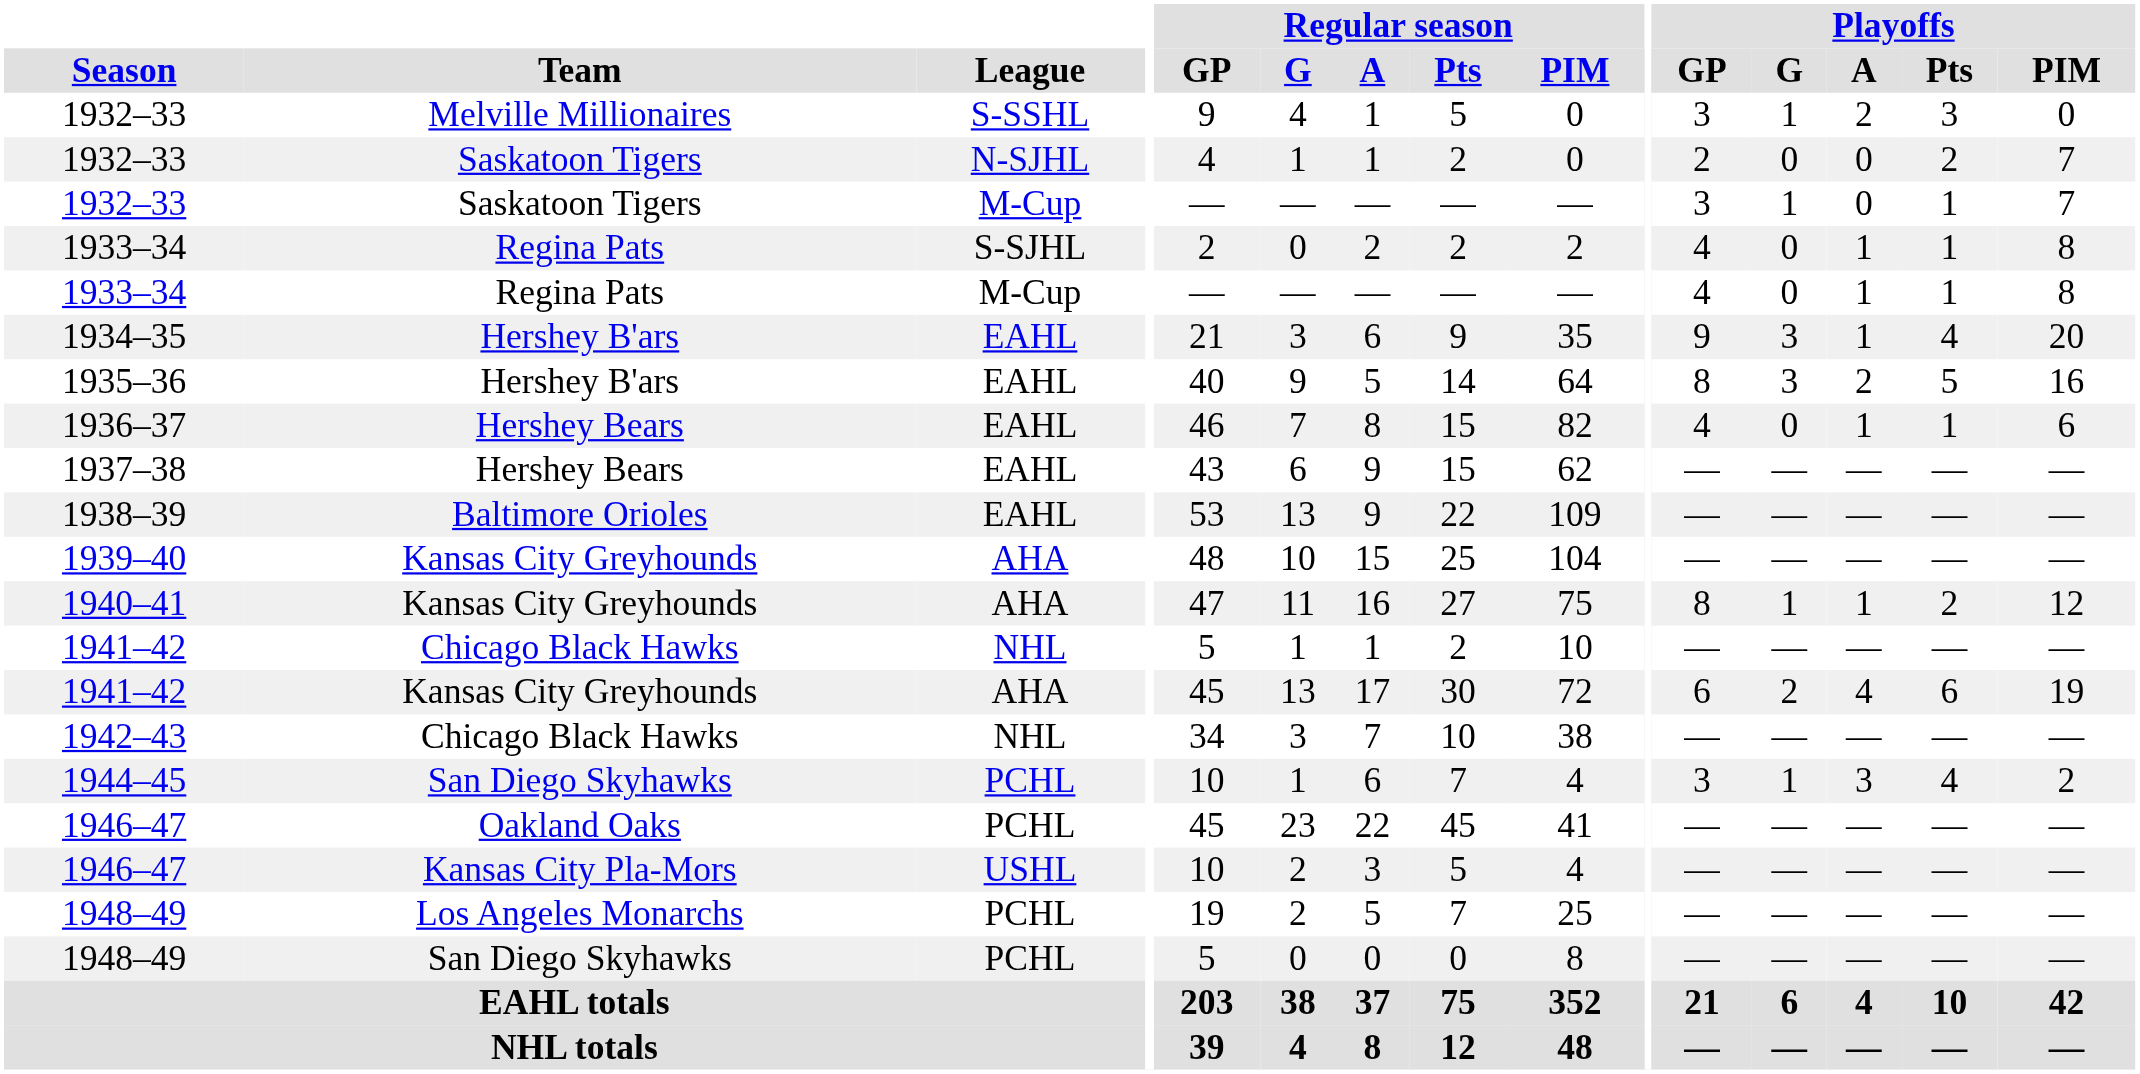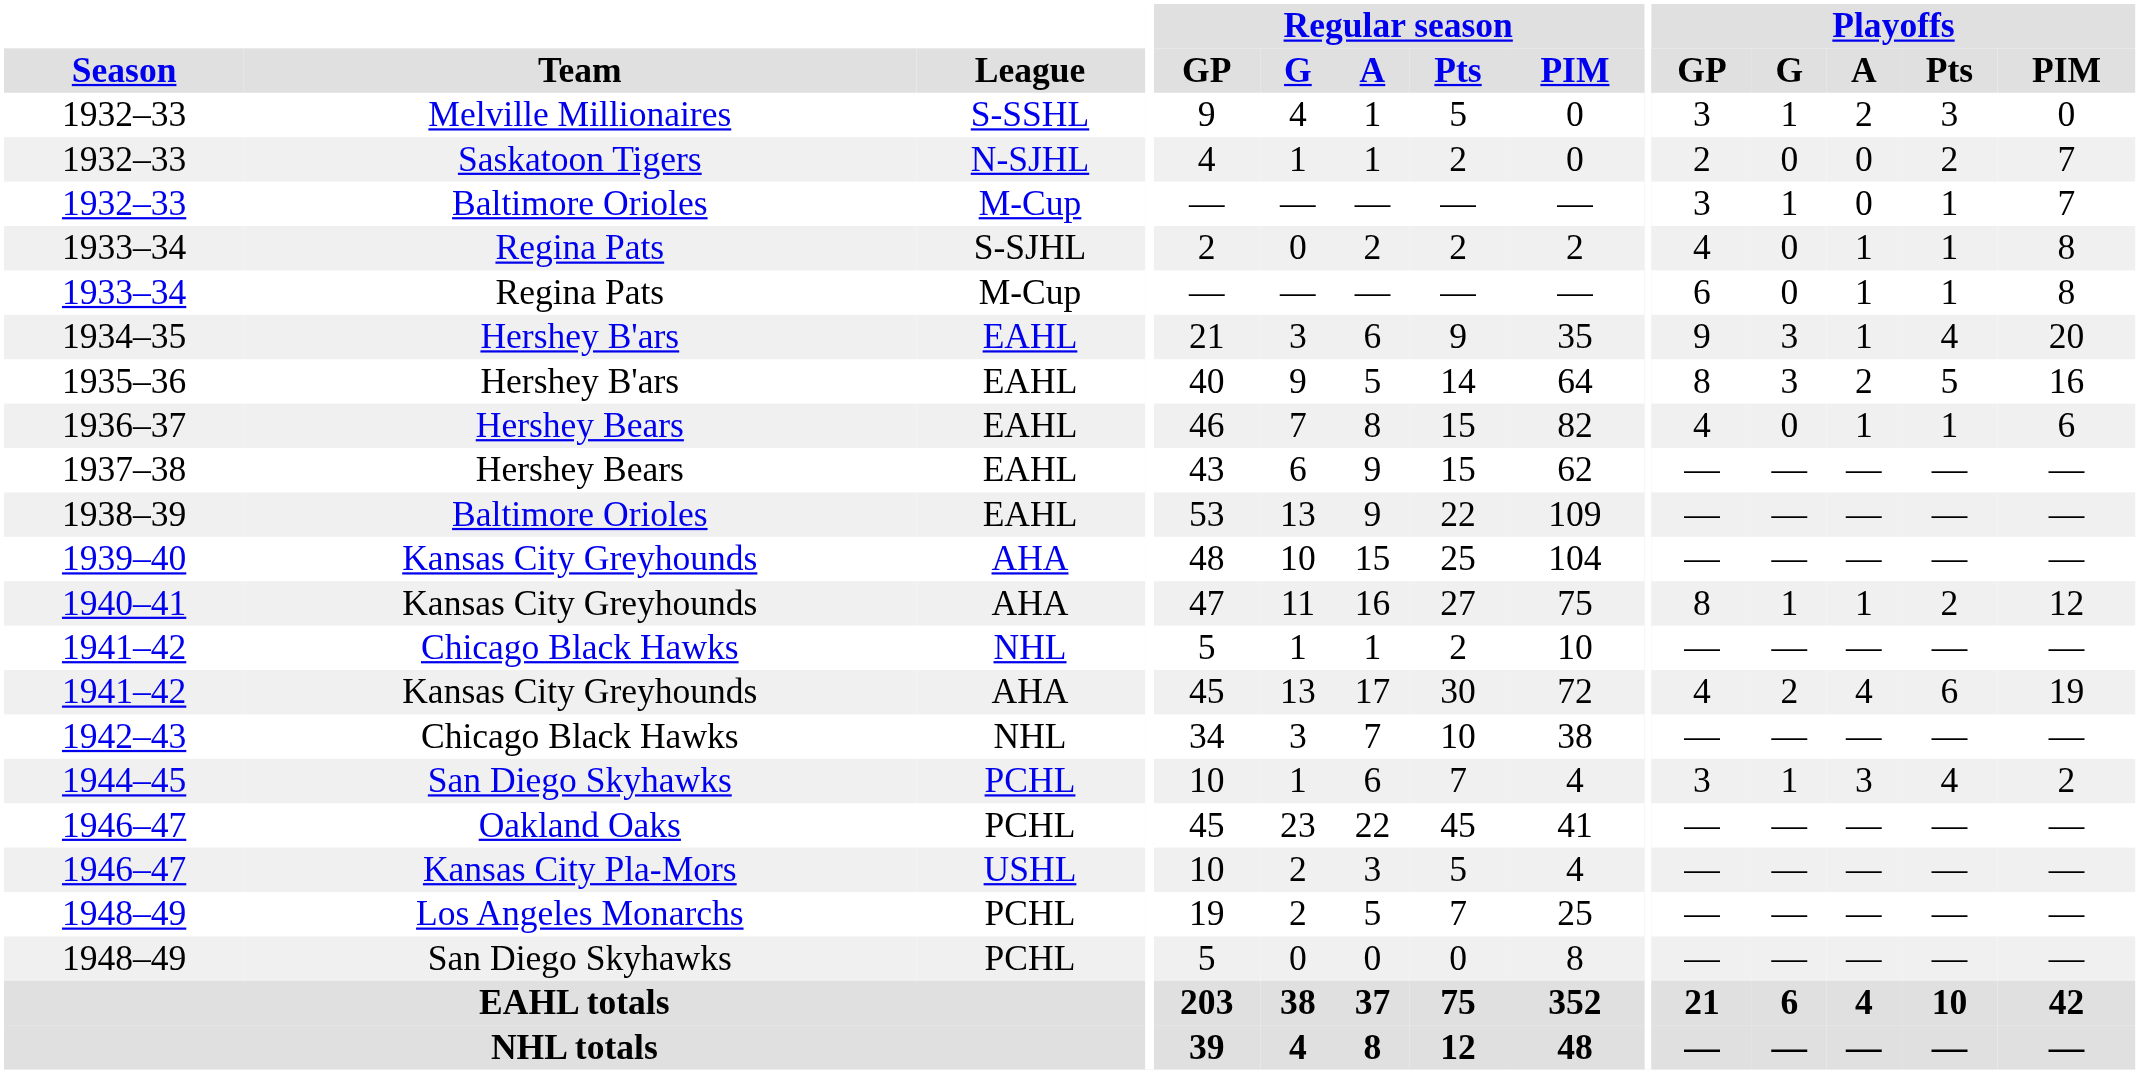1932–33 / M-Cup | Team: Saskatoon Tigers -> Baltimore Orioles
1933–34 / M-Cup | Playoffs / GP: 4 -> 6
1941–42 / AHA | Playoffs / GP: 6 -> 4
